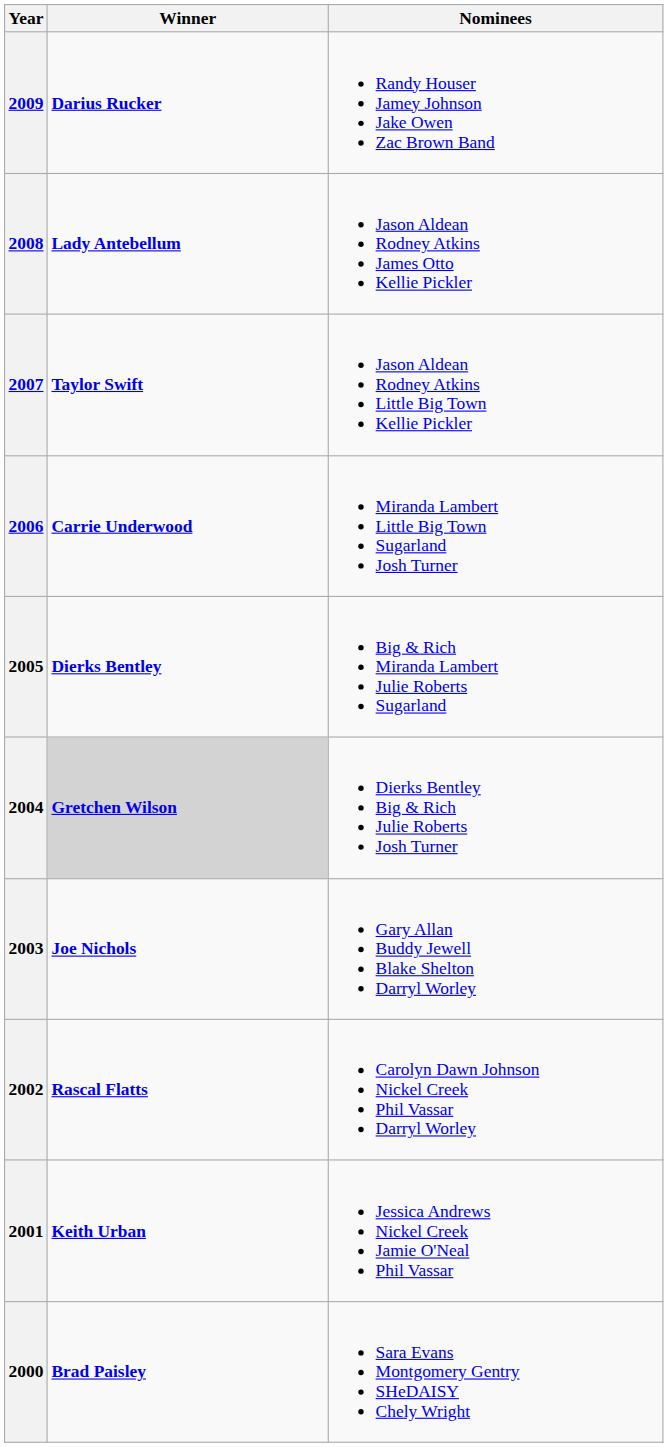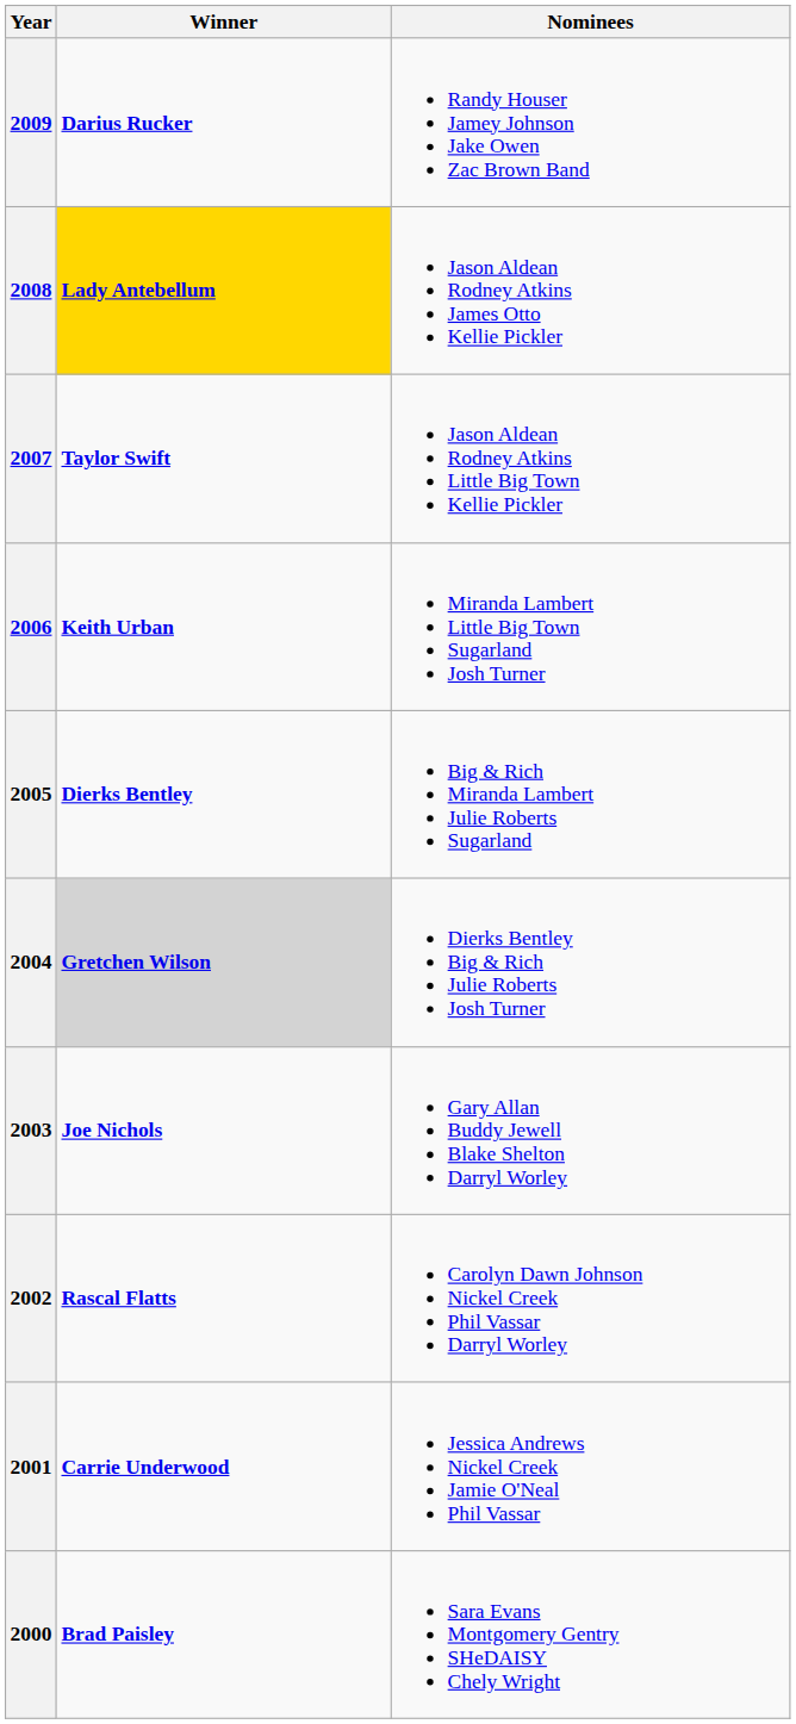2008 | Winner: no background -> gold background
2006 | Winner: Carrie Underwood -> Keith Urban
2001 | Winner: Keith Urban -> Carrie Underwood
